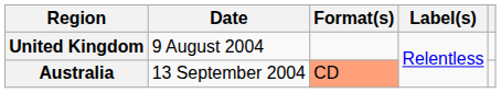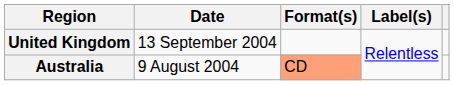United Kingdom | Date: 9 August 2004 -> 13 September 2004
Australia | Date: 13 September 2004 -> 9 August 2004
